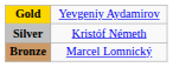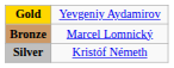rows swapped: Silver <-> Bronze
